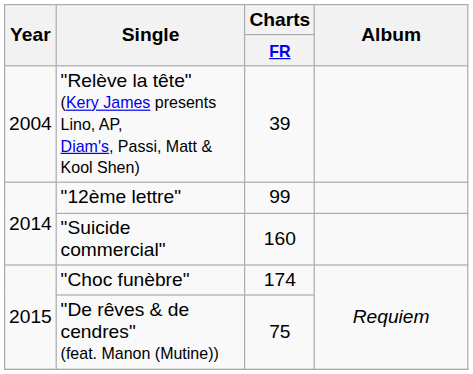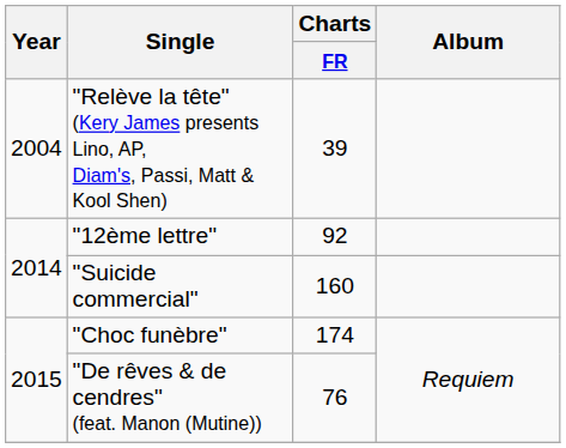"12ème lettre" | Charts / FR: 99 -> 92
"De rêves & de cendres" (feat. Manon (Mutine)) | Charts / FR: 75 -> 76
